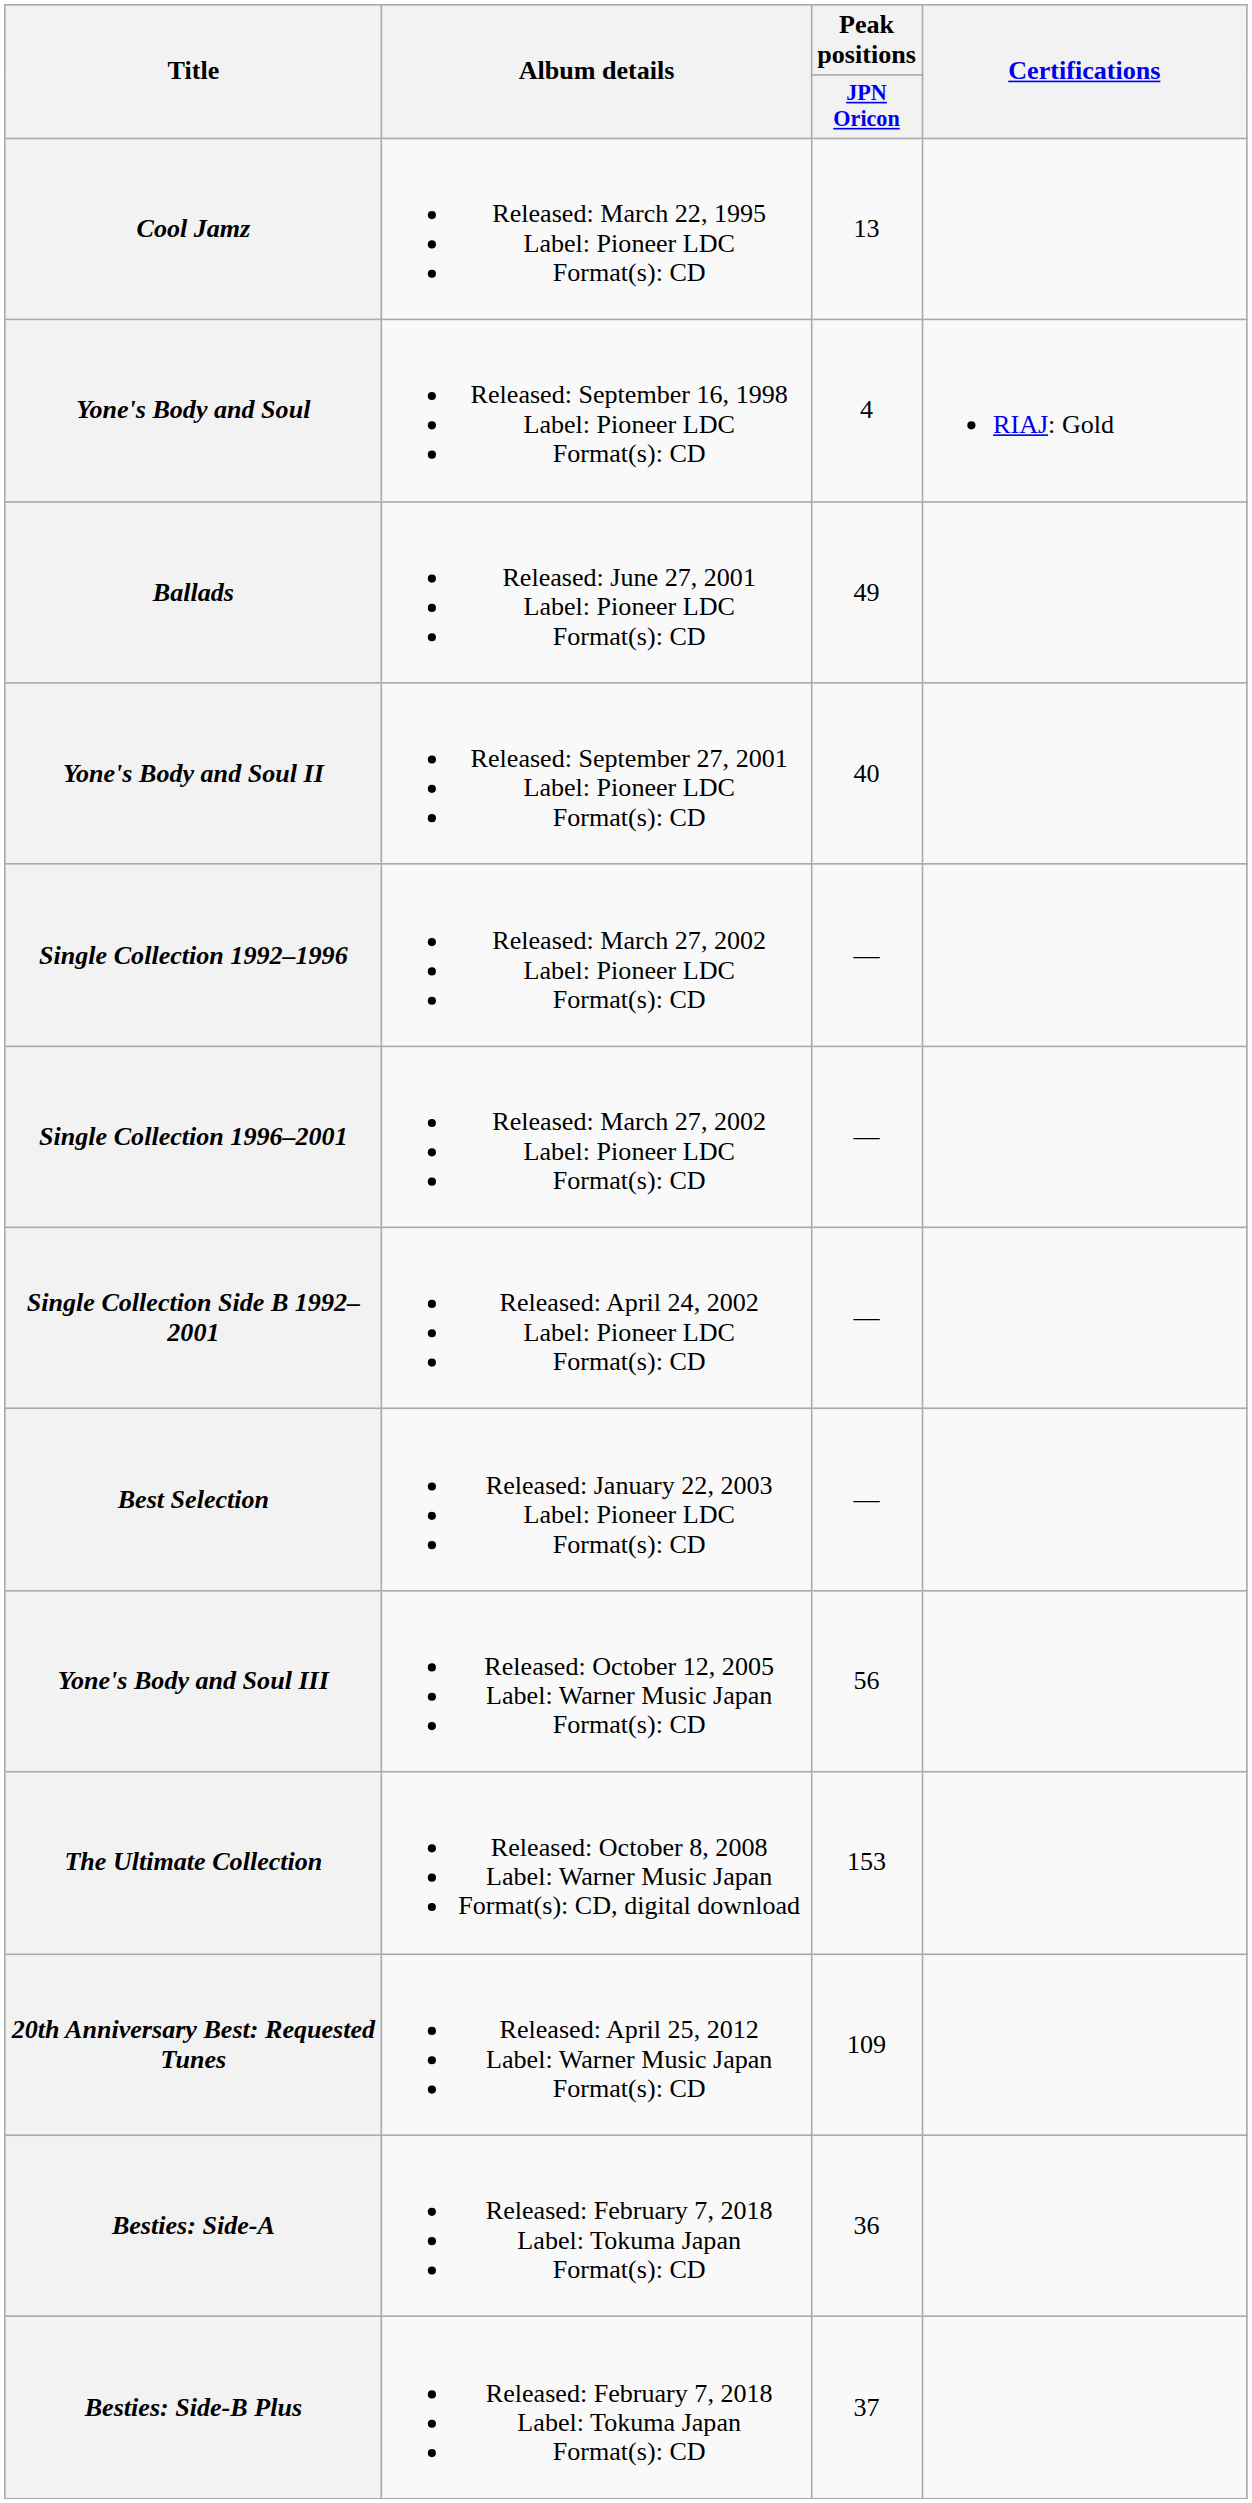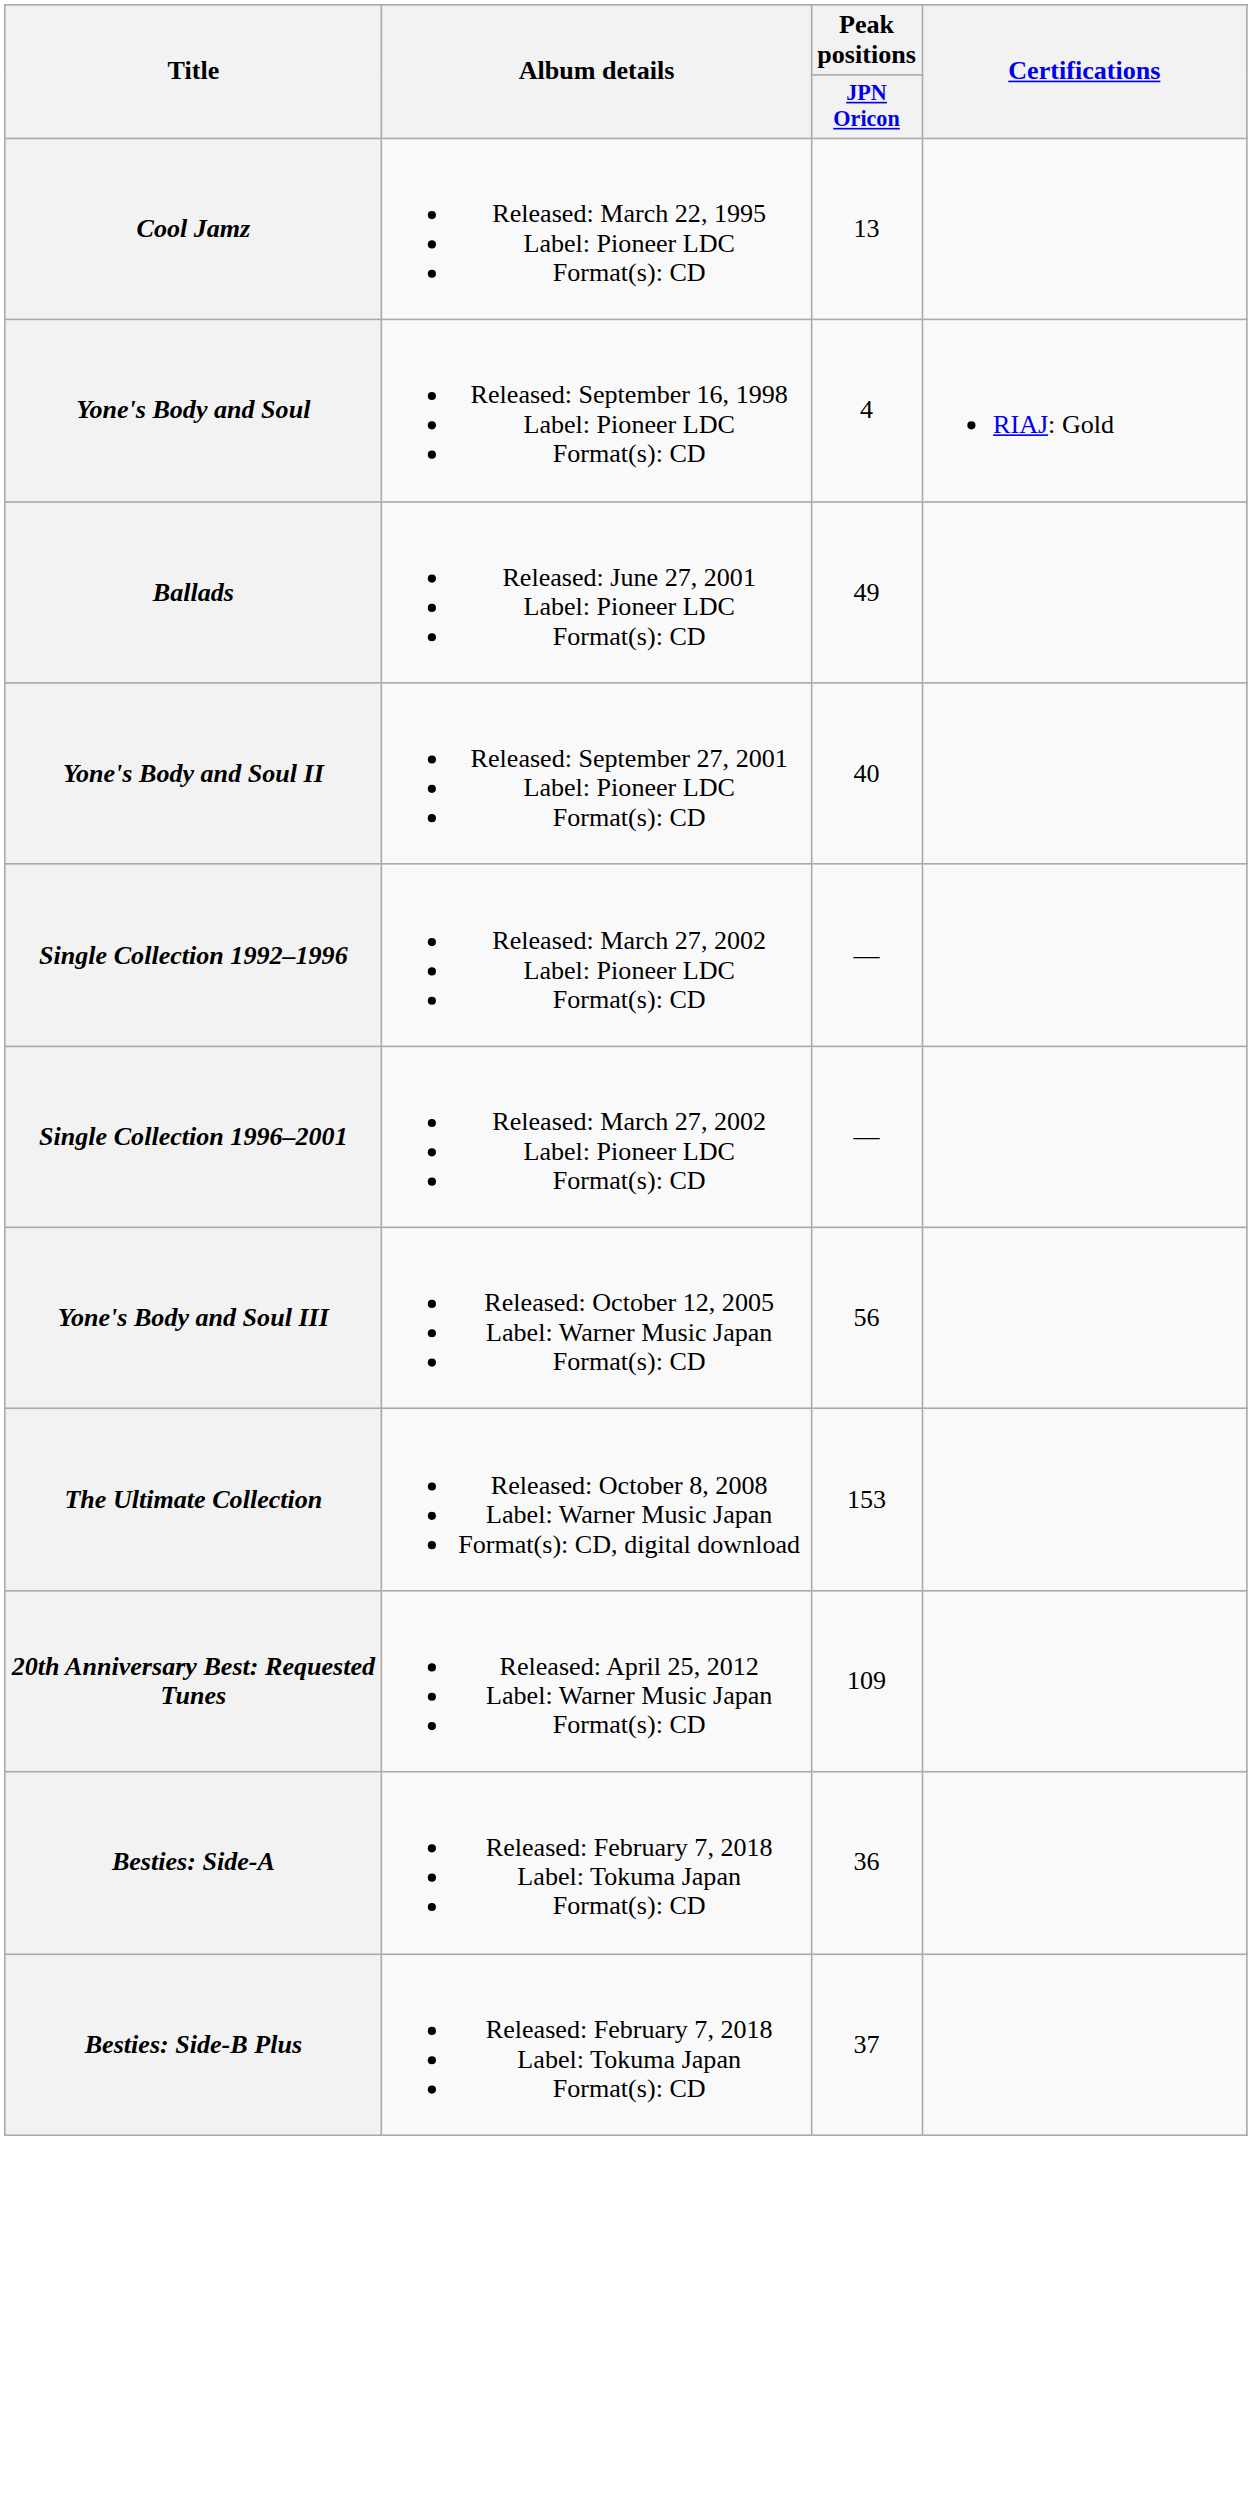- row: Single Collection Side B 1992–2001 | Released: April 24, 2002 Label: Pioneer LDC Format(s): CD | —
- row: Best Selection | Released: January 22, 2003 Label: Pioneer LDC Format(s): CD | —
